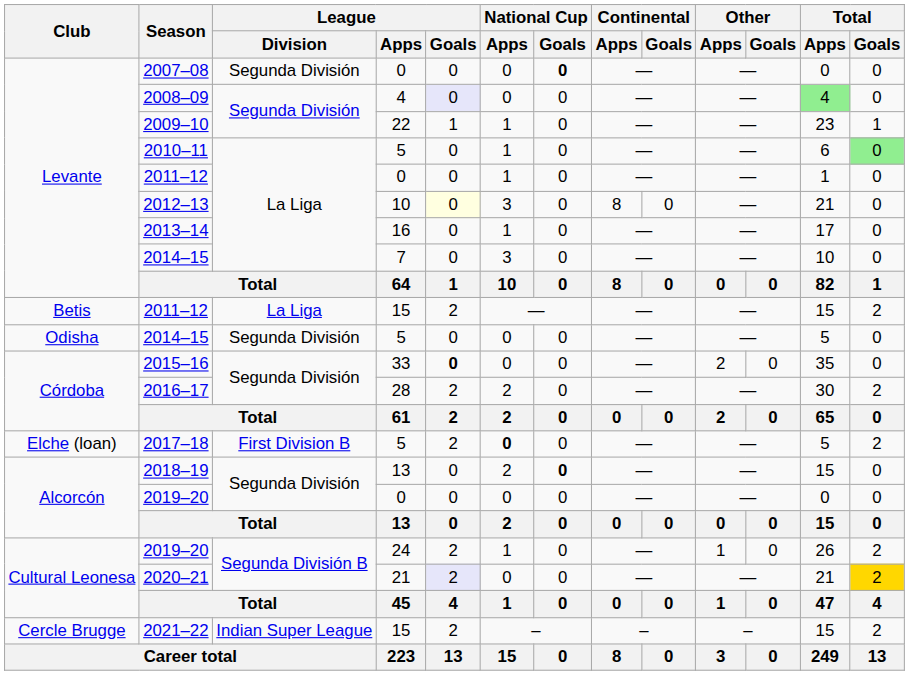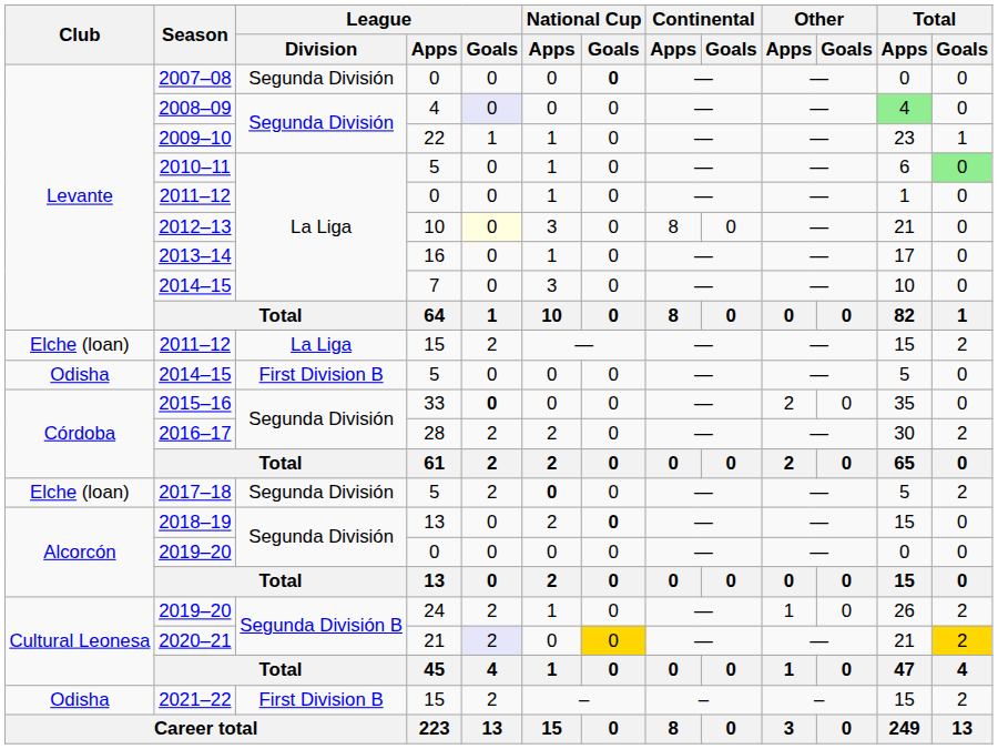2011–12 / 15 | Club: Betis -> Elche (loan)
2014–15 / 5 | League / Division: Segunda División -> First Division B
2017–18 | League / Division: First Division B -> Segunda División
2020–21 | National Cup / Goals: no background -> gold background
2021–22 | Club: Cercle Brugge -> Odisha
2021–22 | League / Division: Indian Super League -> First Division B
